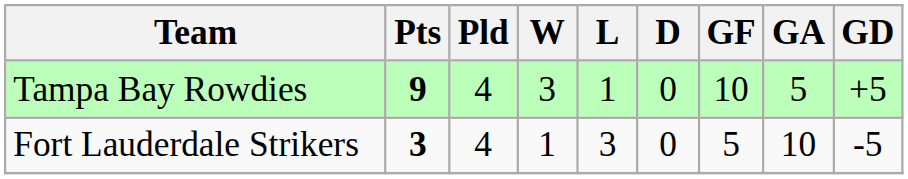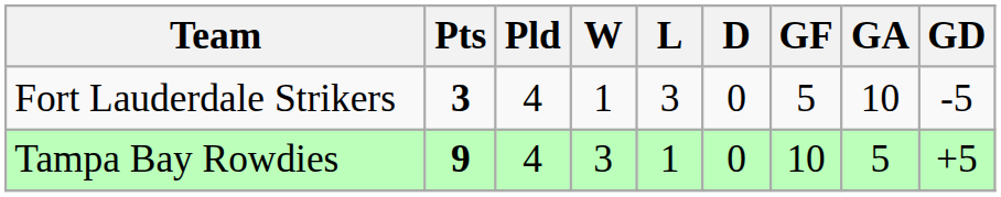rows swapped: Tampa Bay Rowdies <-> Fort Lauderdale Strikers
